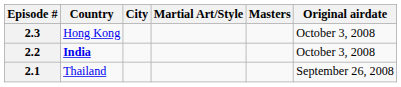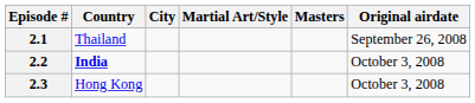rows swapped: 2.1 <-> 2.3
